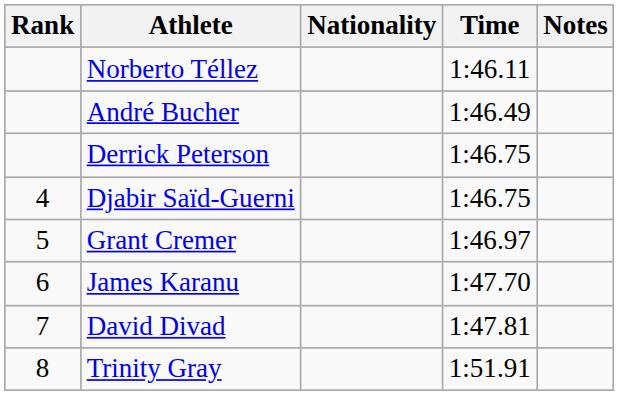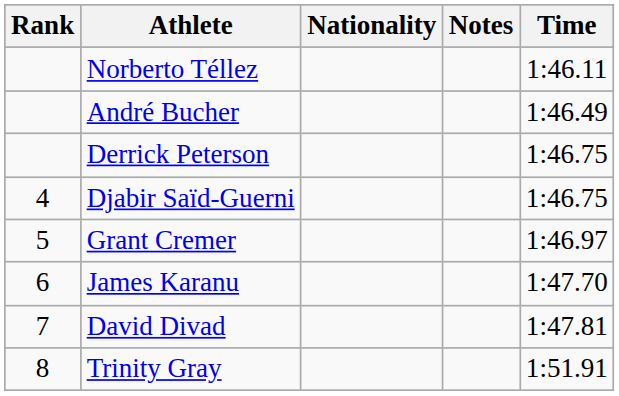columns swapped: Time <-> Notes
